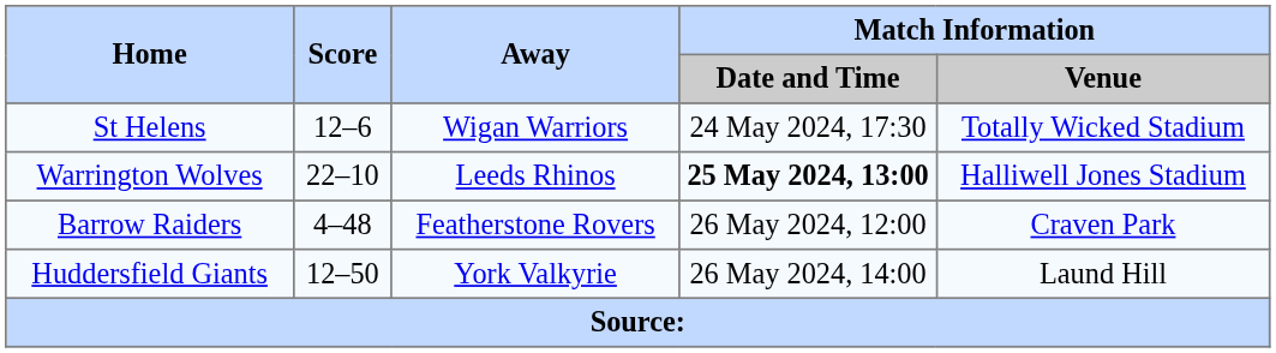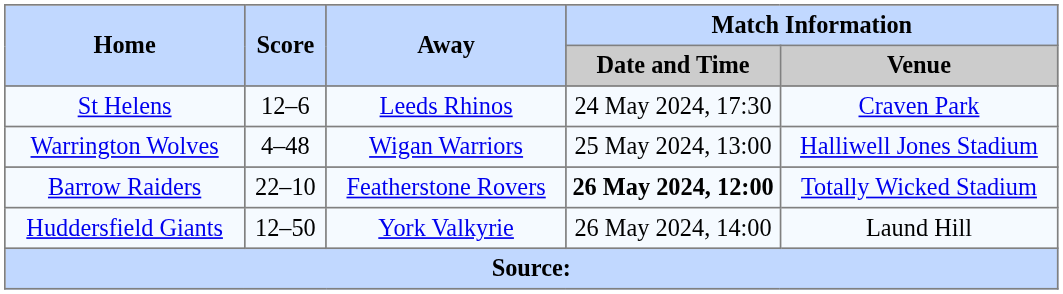St Helens | Away: Wigan Warriors -> Leeds Rhinos
St Helens | Match Information / Venue: Totally Wicked Stadium -> Craven Park
Warrington Wolves | Score: 22–10 -> 4–48
Warrington Wolves | Away: Leeds Rhinos -> Wigan Warriors
Warrington Wolves | Match Information / Date and Time: bold -> normal
Barrow Raiders | Score: 4–48 -> 22–10
Barrow Raiders | Match Information / Date and Time: normal -> bold
Barrow Raiders | Match Information / Venue: Craven Park -> Totally Wicked Stadium
